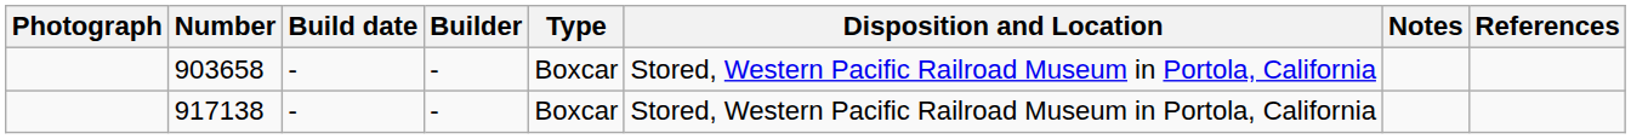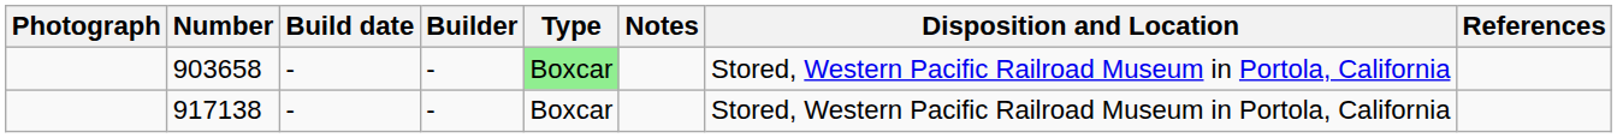columns swapped: Disposition and Location <-> Notes
903658 | Type: no background -> lightgreen background
